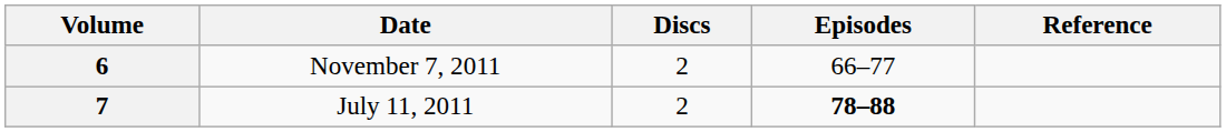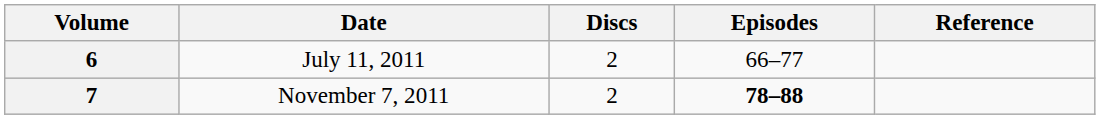6 | Date: November 7, 2011 -> July 11, 2011
7 | Date: July 11, 2011 -> November 7, 2011
